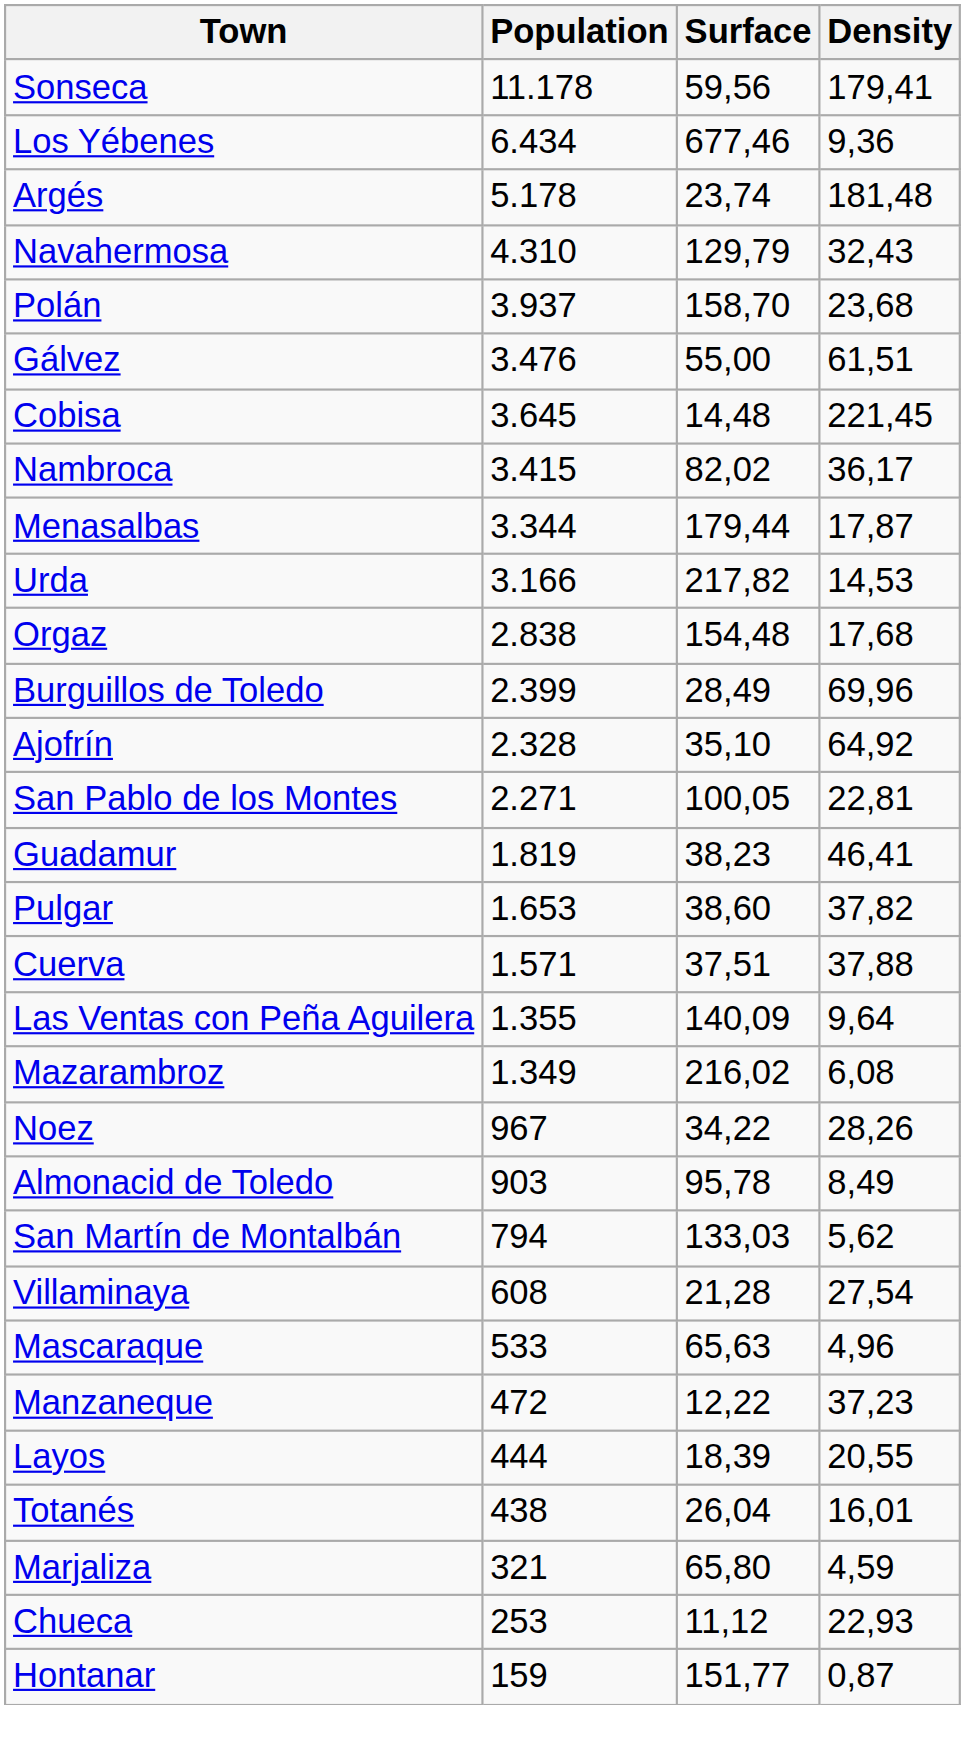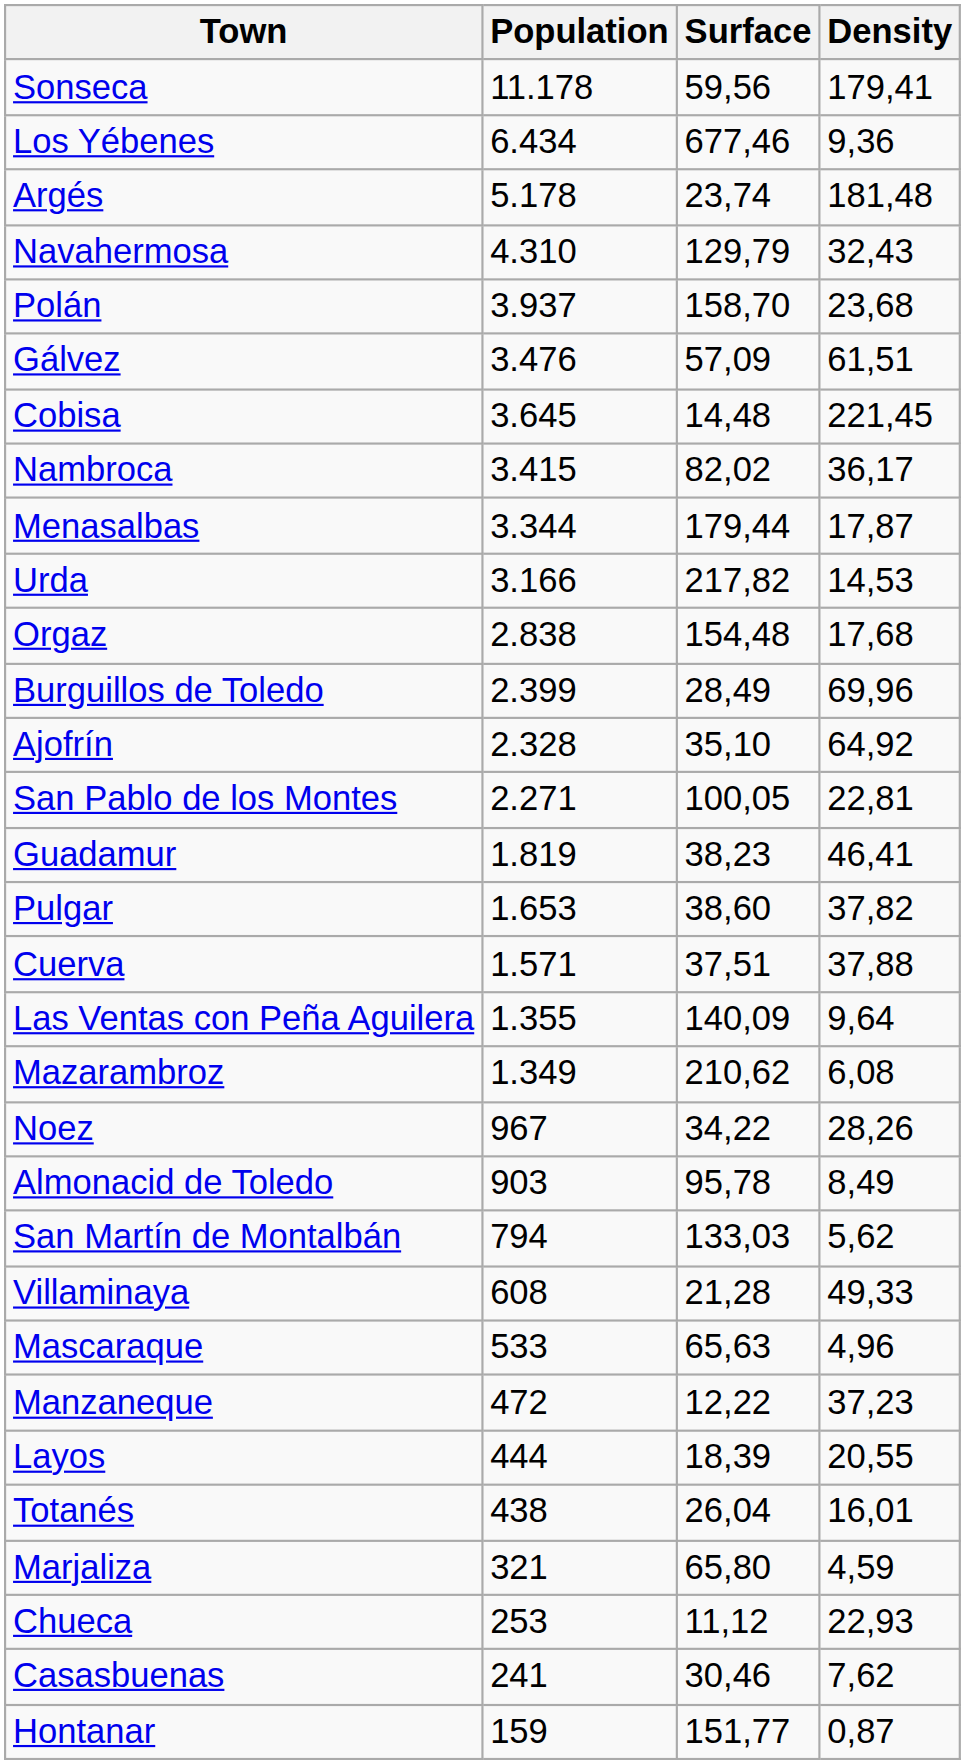Gálvez | Surface: 55,00 -> 57,09
Mazarambroz | Surface: 216,02 -> 210,62
Villaminaya | Density: 27,54 -> 49,33
+ row: Casasbuenas | 241 | 30,46 | 7,62
